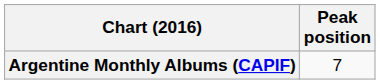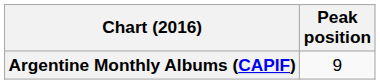Argentine Monthly Albums (CAPIF) | Peak position: 7 -> 9
